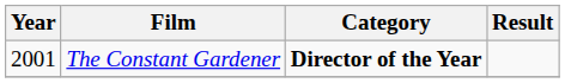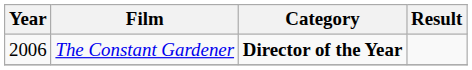The Constant Gardener | Year: 2001 -> 2006
